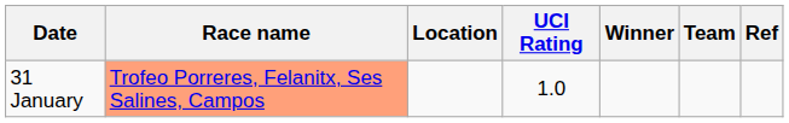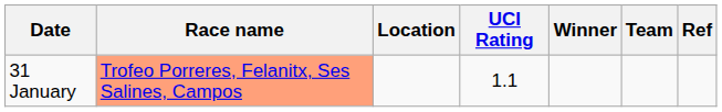31 January | UCI Rating: 1.0 -> 1.1
